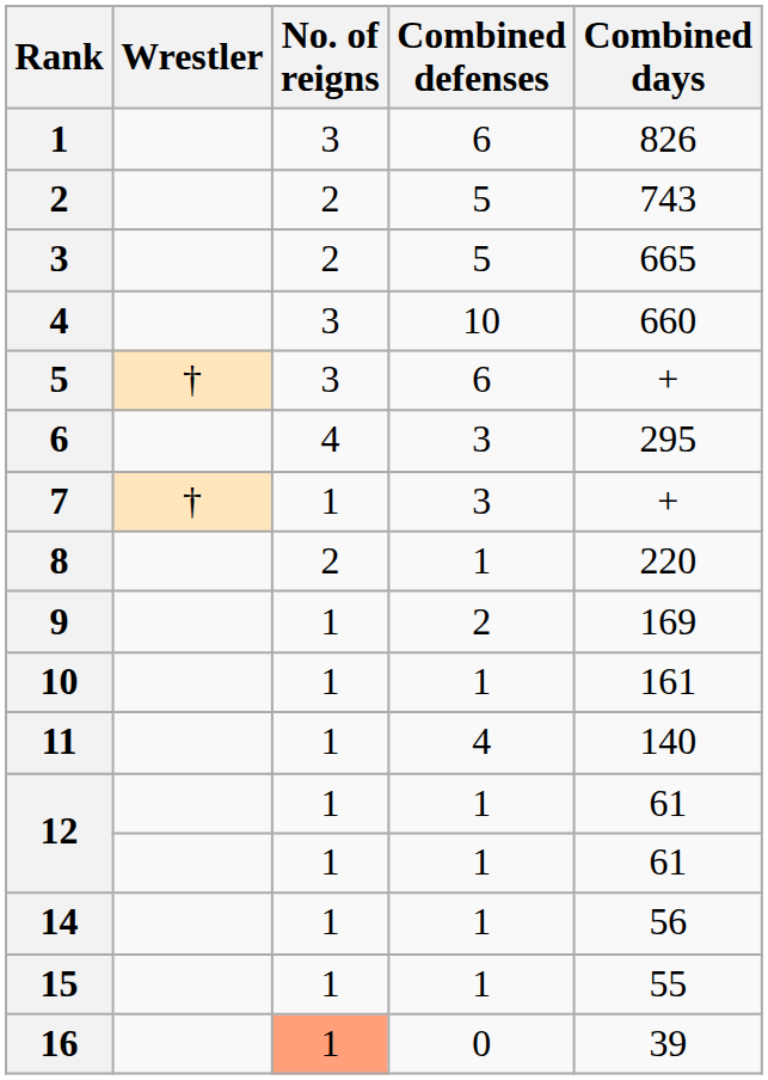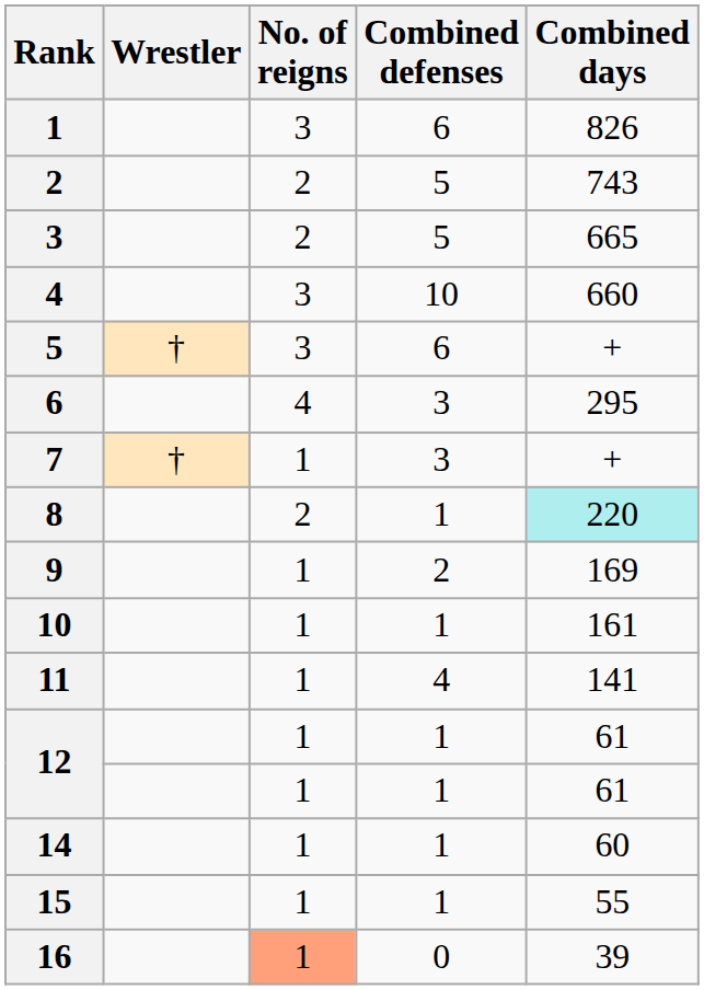8 | Combined days: no background -> paleturquoise background
11 | Combined days: 140 -> 141
14 | Combined days: 56 -> 60
